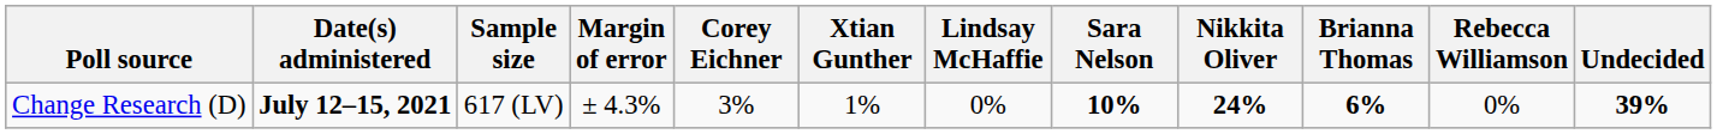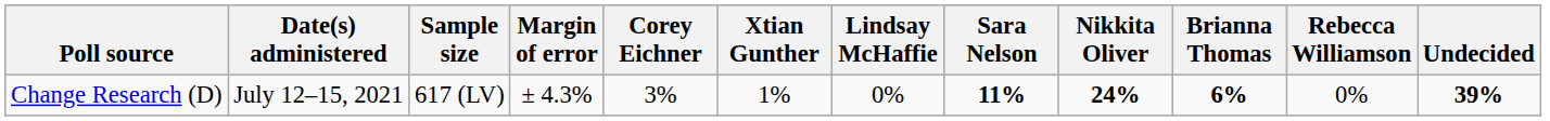Change Research (D) | Date(s) administered: bold -> normal
Change Research (D) | Sara Nelson: 10% -> 11%
